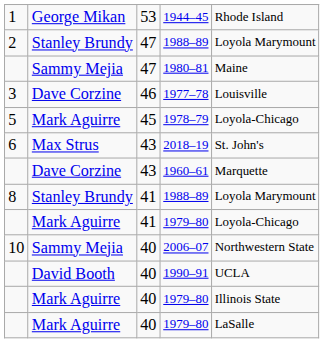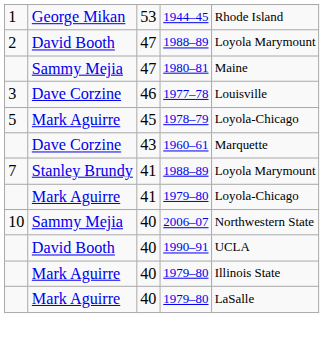47 / 1988–89 | column 2: Stanley Brundy -> David Booth
- row: 6 | Max Strus | 43 | 2018–19 | St. John's
41 / 1988–89 | column 1: 8 -> 7
